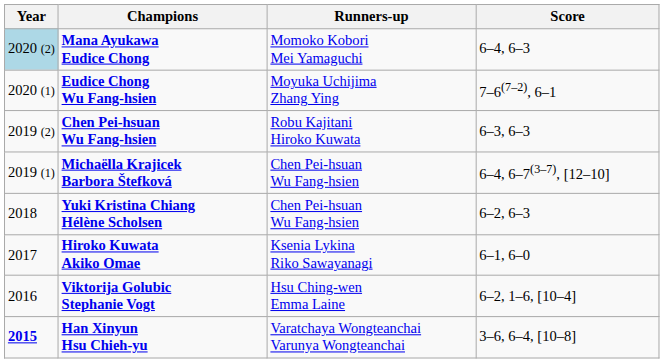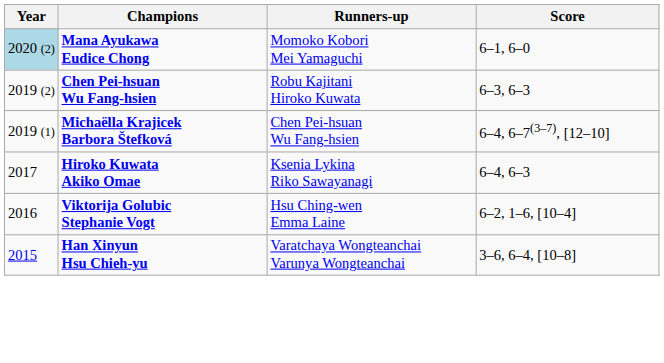Mana Ayukawa Eudice Chong | Score: 6–4, 6–3 -> 6–1, 6–0
- row: 2020 (1) | Eudice Chong Wu Fang-hsien | Moyuka Uchijima Zhang Ying | 7–6(7–2), 6–1
- row: 2018 | Yuki Kristina Chiang Hélène Scholsen | Chen Pei-hsuan Wu Fang-hsien | 6–2, 6–3
Hiroko Kuwata Akiko Omae | Score: 6–1, 6–0 -> 6–4, 6–3
Han Xinyun Hsu Chieh-yu | Year: bold -> normal
